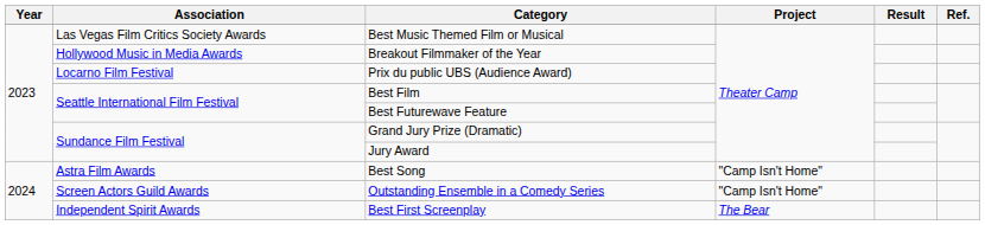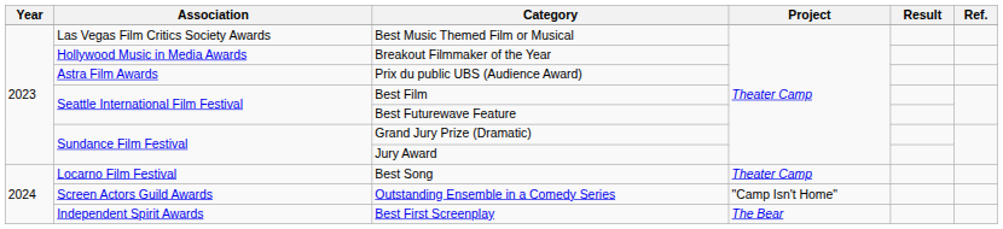Prix du public UBS (Audience Award) | Association: Locarno Film Festival -> Astra Film Awards
Best Song | Association: Astra Film Awards -> Locarno Film Festival
Best Song | Project: "Camp Isn't Home" -> Theater Camp
